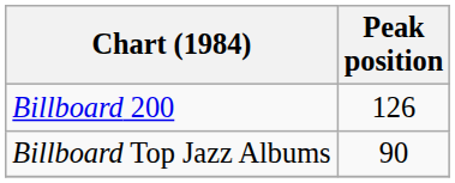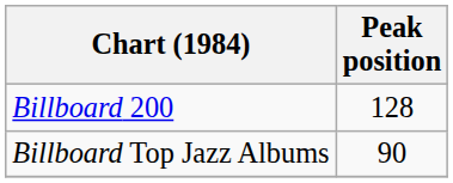Billboard 200 | Peak position: 126 -> 128
